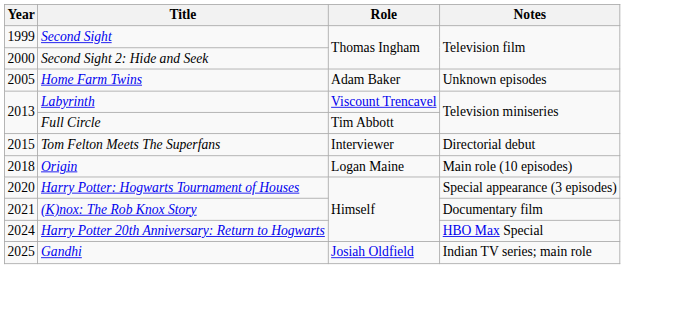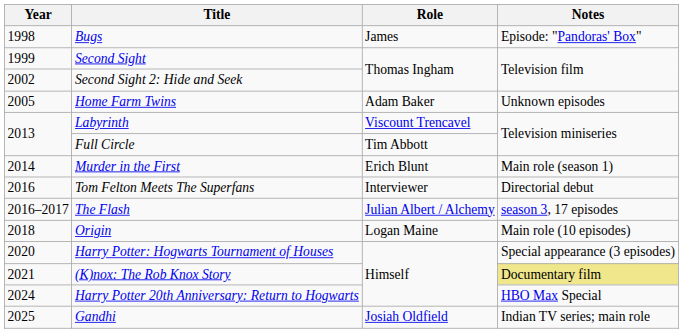+ row: 1998 | Bugs | James | Episode: "Pandoras' Box"
Second Sight 2: Hide and Seek | Year: 2000 -> 2002
+ row: 2014 | Murder in the First | Erich Blunt | Main role (season 1)
Tom Felton Meets The Superfans | Year: 2015 -> 2016
+ row: 2016–2017 | The Flash | Julian Albert / Alchemy | season 3, 17 episodes
(K)nox: The Rob Knox Story | Notes: no background -> khaki background
